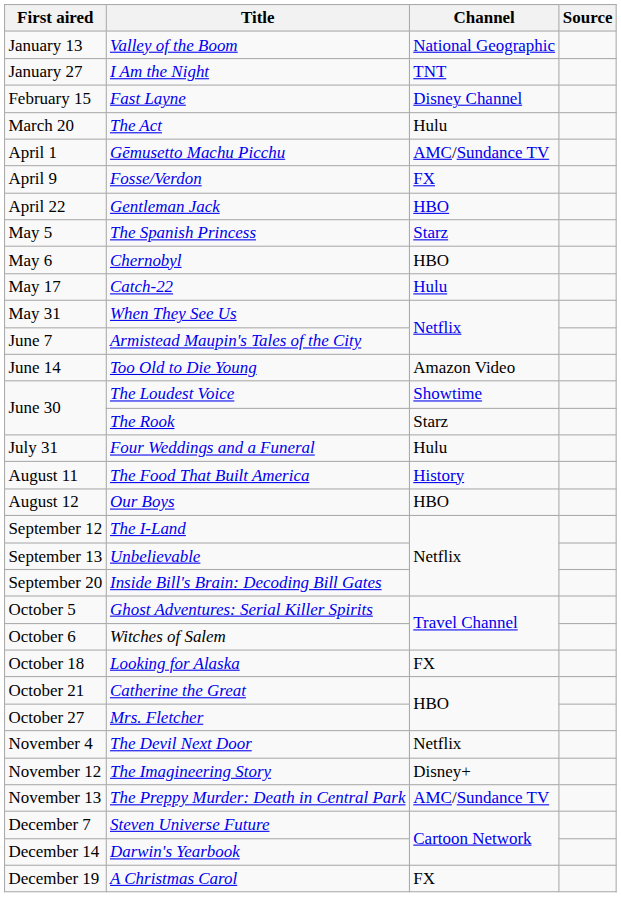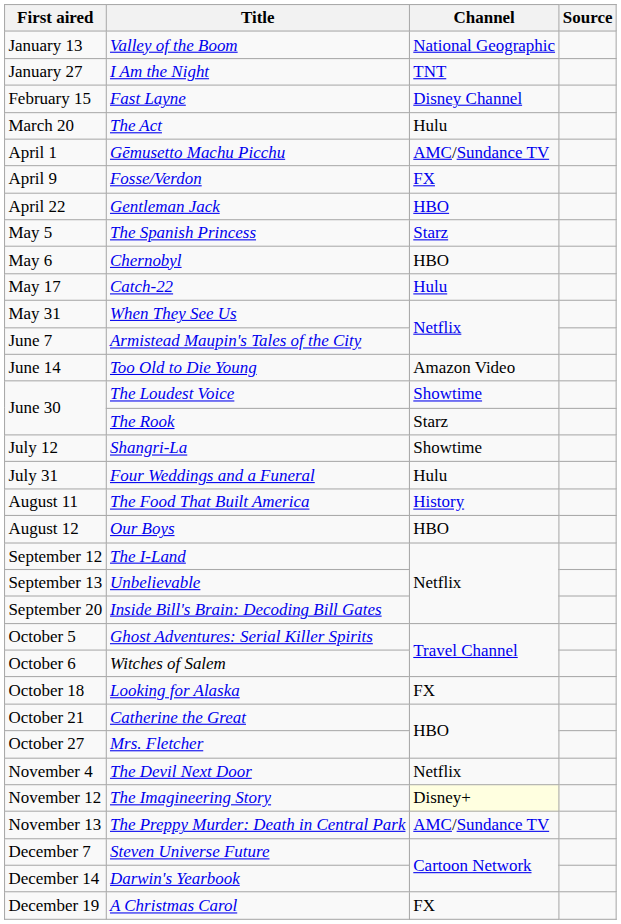+ row: July 12 | Shangri-La | Showtime
The Imagineering Story | Channel: no background -> lightyellow background
